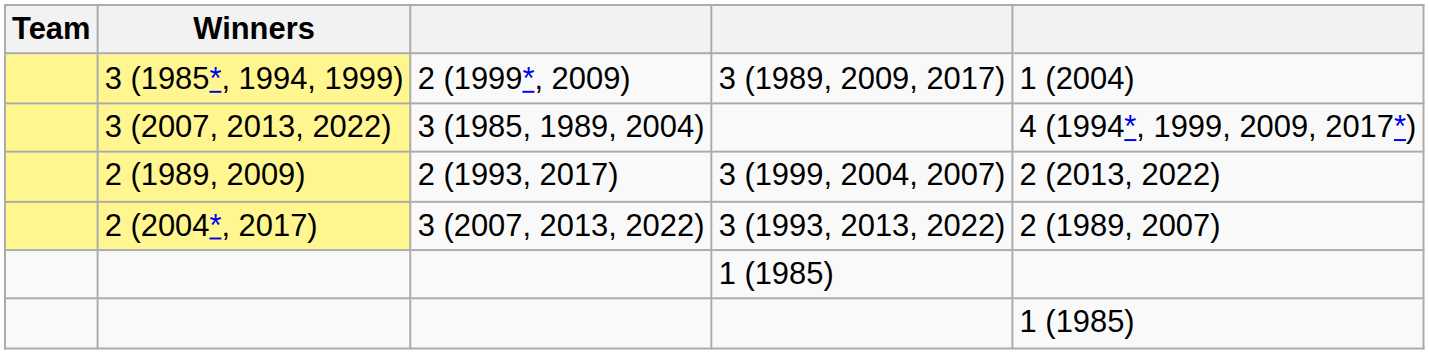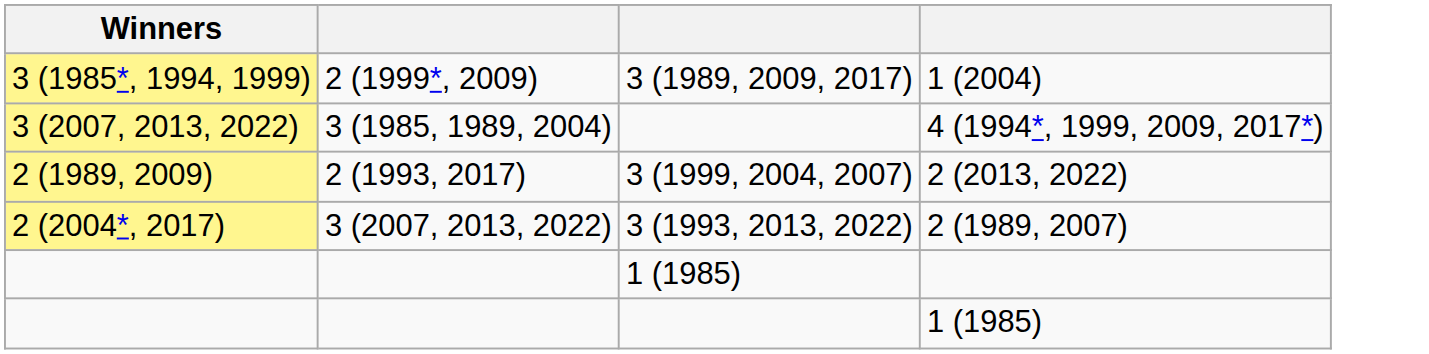- column: Team
